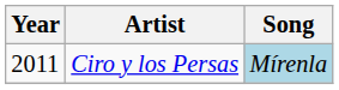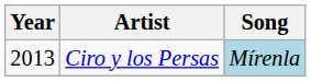Ciro y los Persas | Year: 2011 -> 2013
